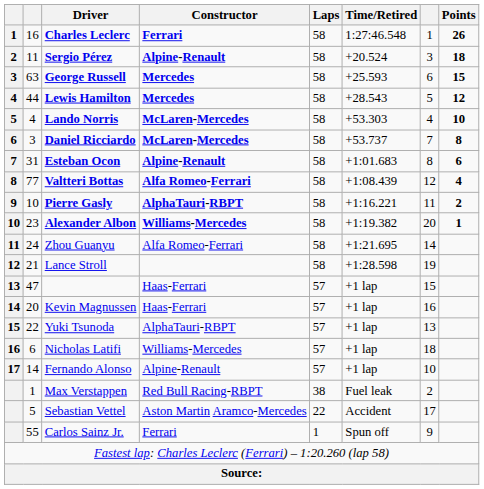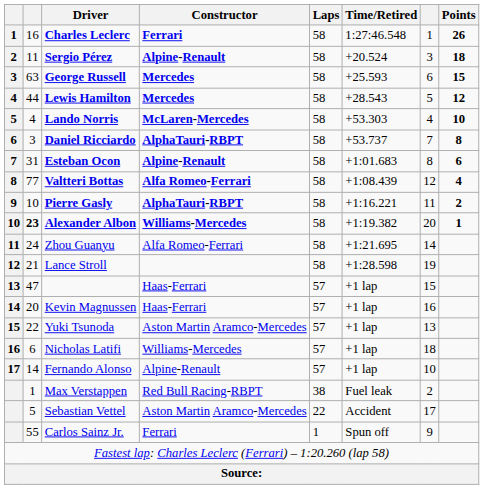Daniel Ricciardo | Constructor: McLaren-Mercedes -> AlphaTauri-RBPT
Alexander Albon | column 2: normal -> bold
Yuki Tsunoda | Constructor: AlphaTauri-RBPT -> Aston Martin Aramco-Mercedes
